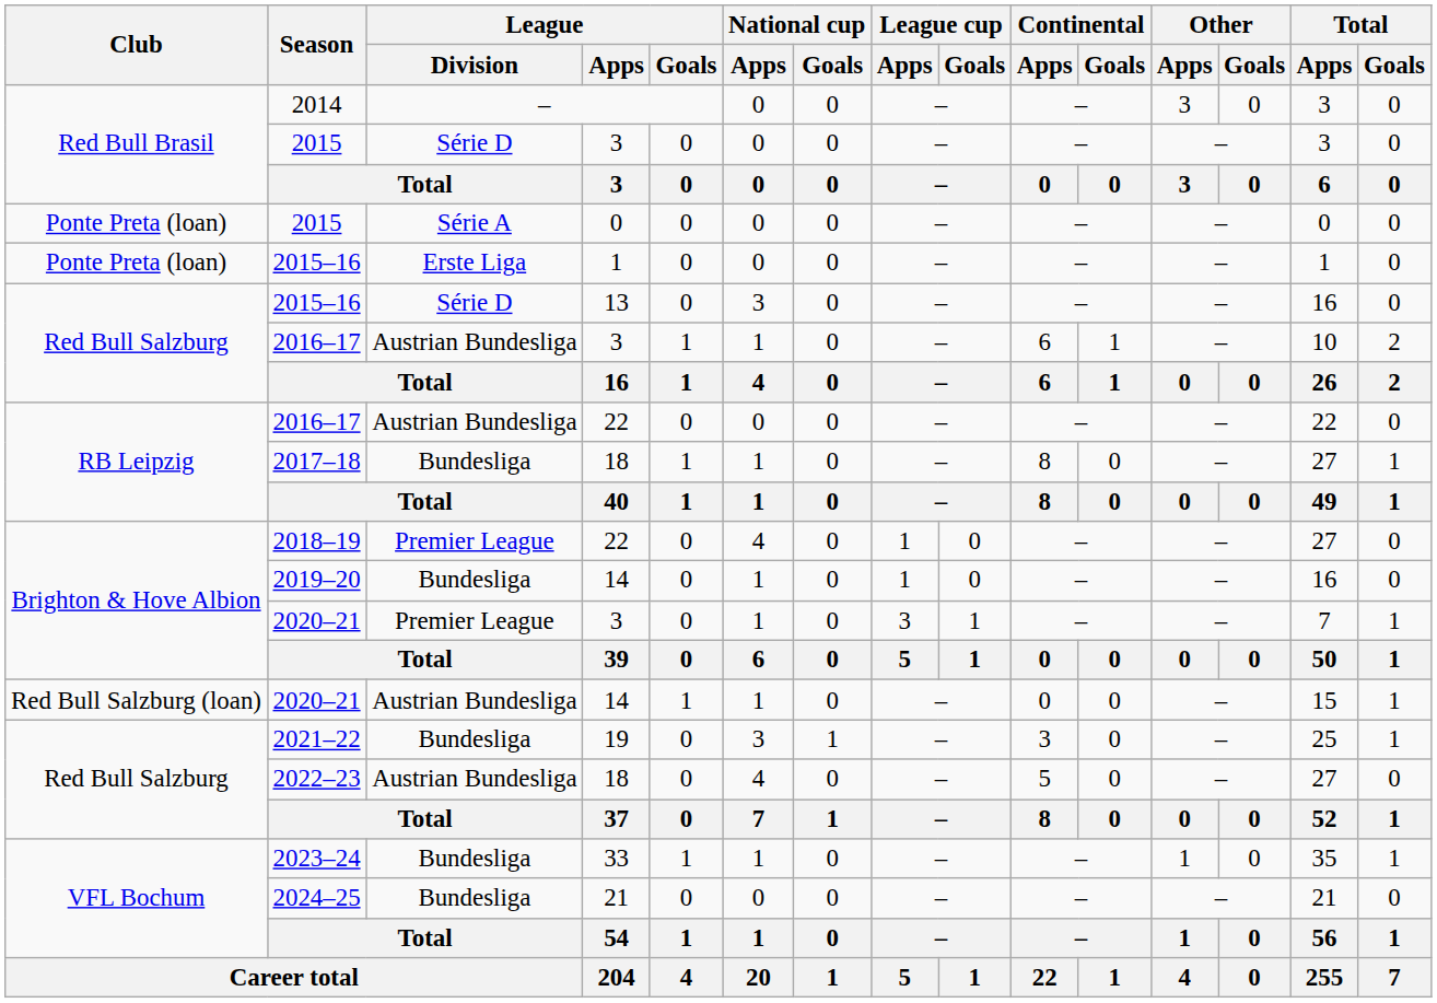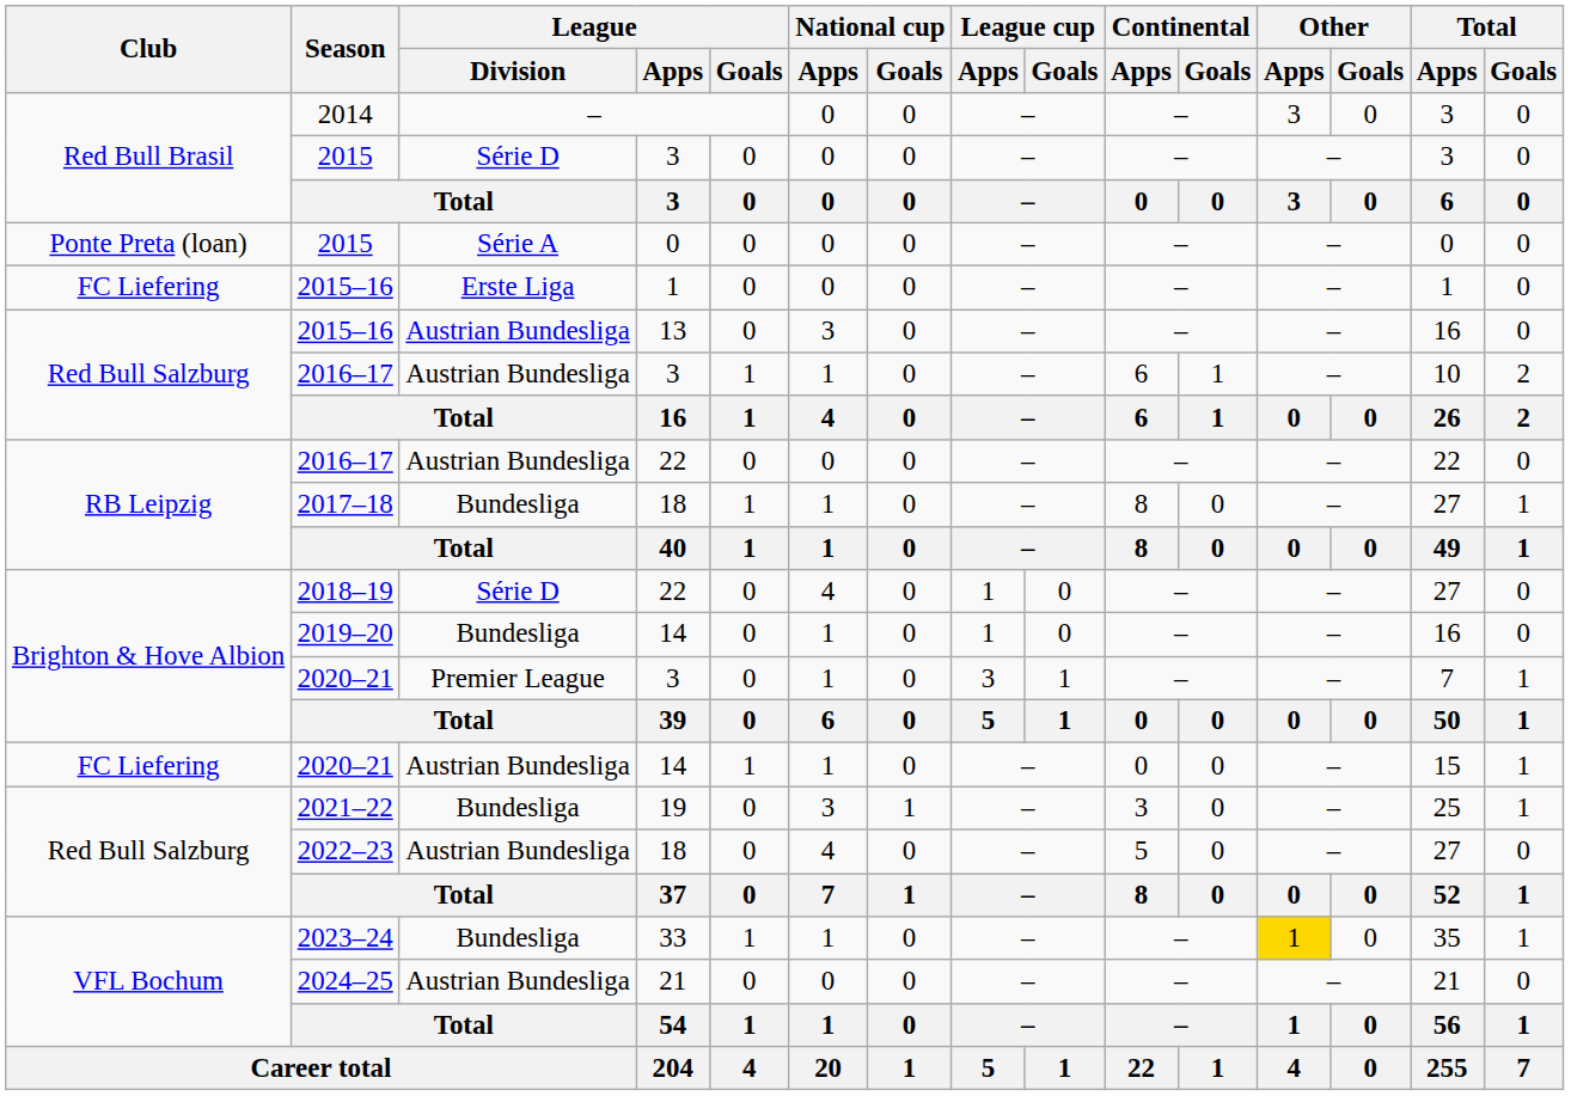2015–16 / 1 | Club: Ponte Preta (loan) -> FC Liefering
2015–16 / 13 | League / Division: Série D -> Austrian Bundesliga
2018–19 | League / Division: Premier League -> Série D
2020–21 / 14 | Club: Red Bull Salzburg (loan) -> FC Liefering
2023–24 | Other / Apps: no background -> gold background
2024–25 | League / Division: Bundesliga -> Austrian Bundesliga
